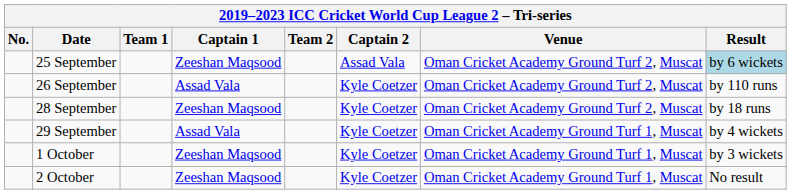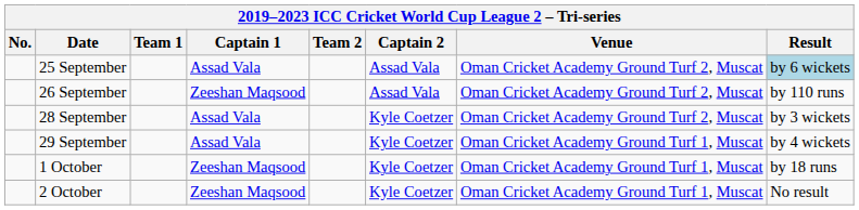25 September | Captain 1: Zeeshan Maqsood -> Assad Vala
26 September | Captain 1: Assad Vala -> Zeeshan Maqsood
26 September | Captain 2: Kyle Coetzer -> Assad Vala
28 September | Captain 1: Zeeshan Maqsood -> Assad Vala
28 September | Result: by 18 runs -> by 3 wickets
1 October | Result: by 3 wickets -> by 18 runs
